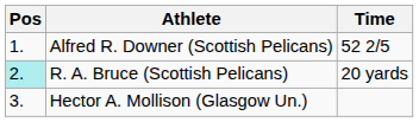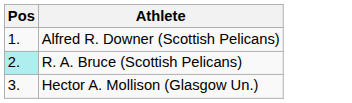- column: Time | 52 2/5 | 20 yards
